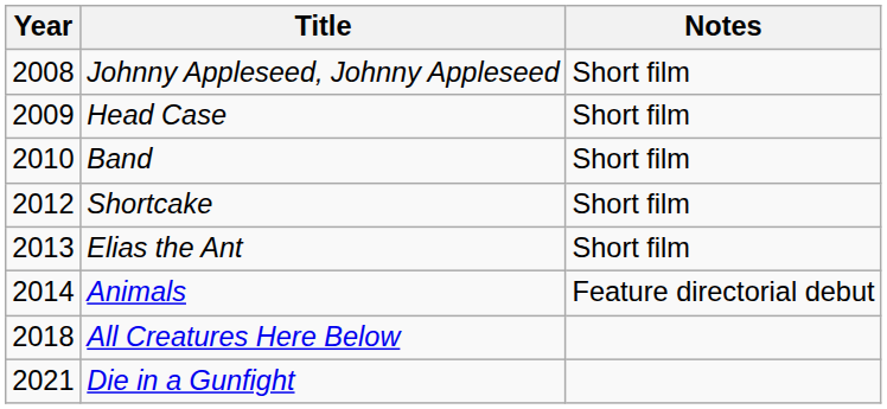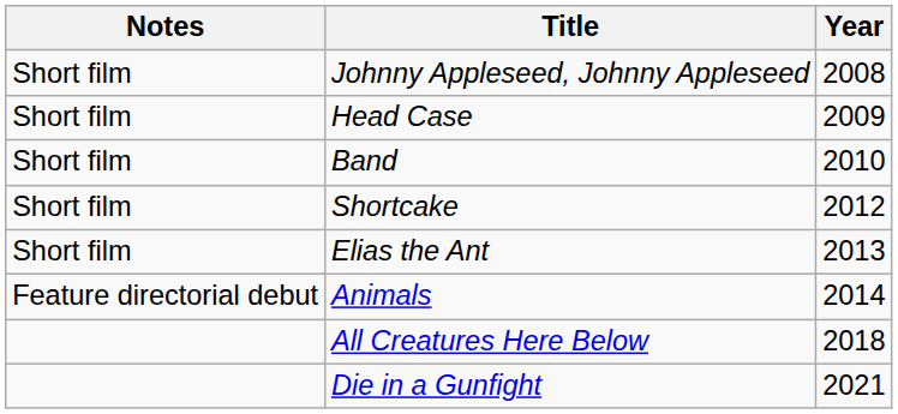columns swapped: Year <-> Notes
